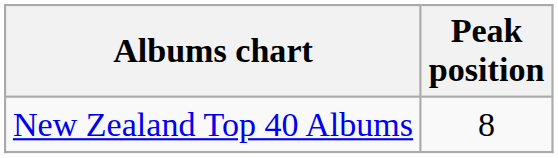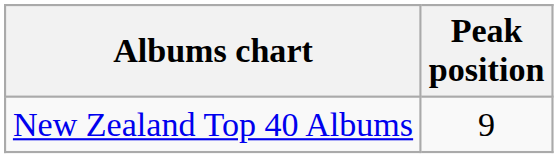New Zealand Top 40 Albums | Peak position: 8 -> 9
